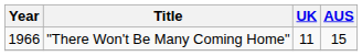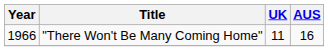"There Won't Be Many Coming Home" | AUS: 15 -> 16
